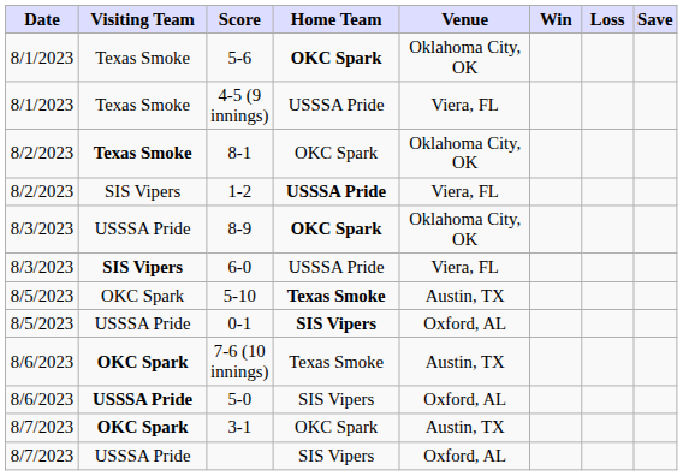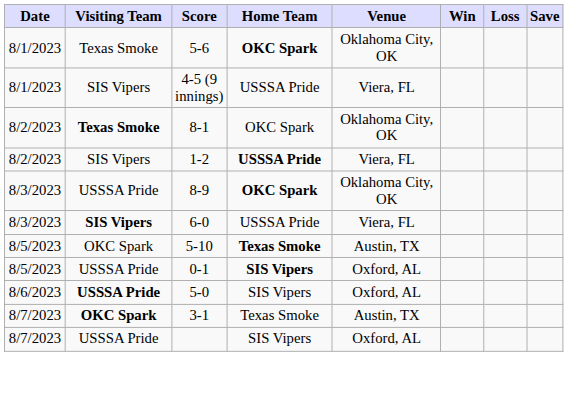4-5 (9 innings) | Visiting Team: Texas Smoke -> SIS Vipers
- row: 8/6/2023 | OKC Spark | 7-6 (10 innings) | Texas Smoke | Austin, TX
3-1 | Home Team: OKC Spark -> Texas Smoke
